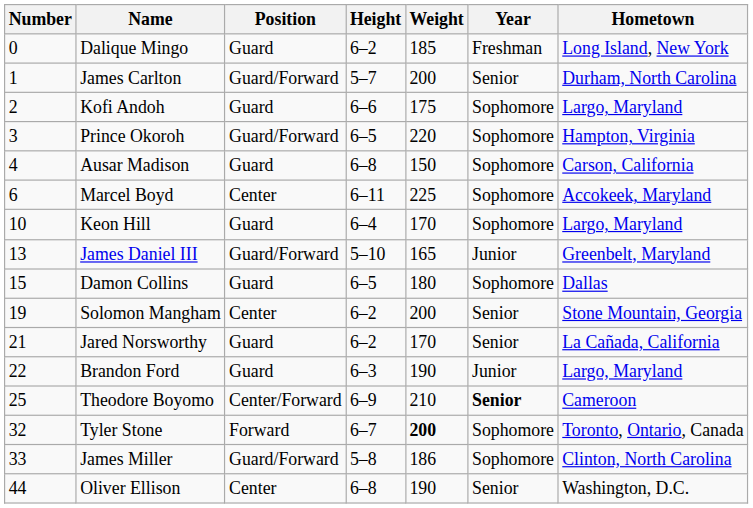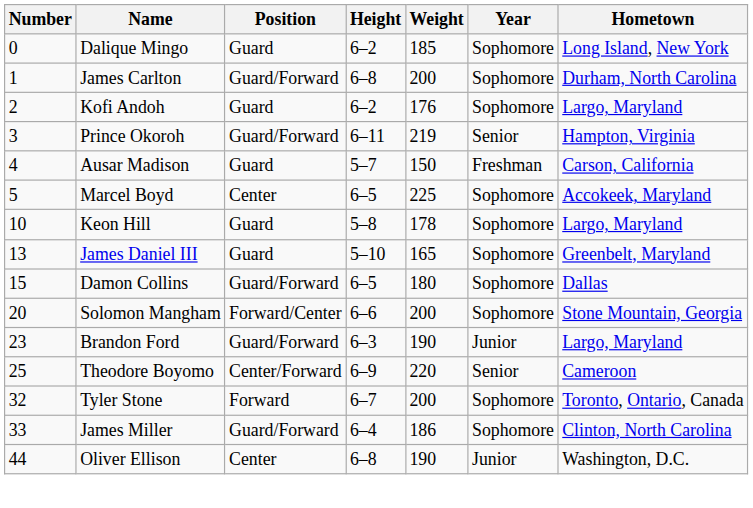Dalique Mingo | Year: Freshman -> Sophomore
James Carlton | Height: 5–7 -> 6–8
James Carlton | Year: Senior -> Sophomore
Kofi Andoh | Height: 6–6 -> 6–2
Kofi Andoh | Weight: 175 -> 176
Prince Okoroh | Height: 6–5 -> 6–11
Prince Okoroh | Weight: 220 -> 219
Prince Okoroh | Year: Sophomore -> Senior
Ausar Madison | Height: 6–8 -> 5–7
Ausar Madison | Year: Sophomore -> Freshman
Marcel Boyd | Number: 6 -> 5
Marcel Boyd | Height: 6–11 -> 6–5
Keon Hill | Height: 6–4 -> 5–8
Keon Hill | Weight: 170 -> 178
James Daniel III | Position: Guard/Forward -> Guard
James Daniel III | Year: Junior -> Sophomore
Damon Collins | Position: Guard -> Guard/Forward
Solomon Mangham | Number: 19 -> 20
Solomon Mangham | Position: Center -> Forward/Center
Solomon Mangham | Height: 6–2 -> 6–6
Solomon Mangham | Year: Senior -> Sophomore
- row: 21 | Jared Norsworthy | Guard | 6–2 | 170 | Senior | La Cañada, California
Brandon Ford | Number: 22 -> 23
Brandon Ford | Position: Guard -> Guard/Forward
Theodore Boyomo | Weight: 210 -> 220
Theodore Boyomo | Year: bold -> normal
Tyler Stone | Weight: bold -> normal
James Miller | Height: 5–8 -> 6–4
Oliver Ellison | Year: Senior -> Junior
